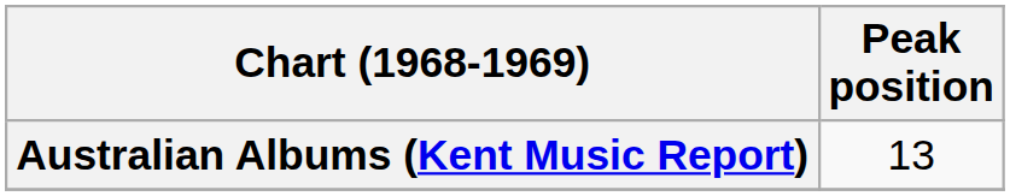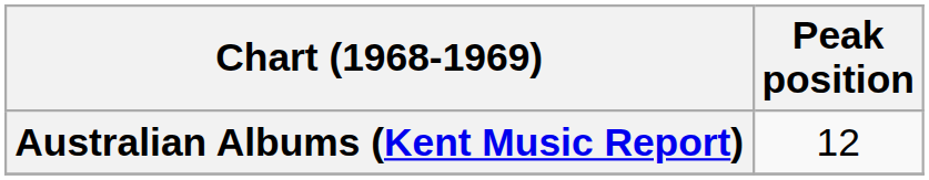Australian Albums (Kent Music Report) | Peak position: 13 -> 12
